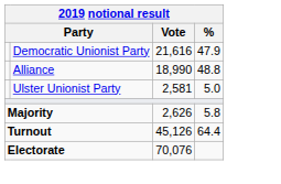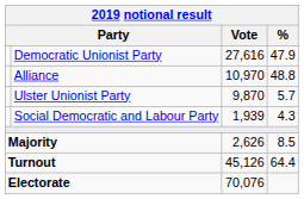Democratic Unionist Party | Vote: 21,616 -> 27,616
Alliance | Vote: 18,990 -> 10,970
Ulster Unionist Party | Vote: 2,581 -> 9,870
Ulster Unionist Party | %: 5.0 -> 5.7
+ row: Social Democratic and Labour Party | 1,939 | 4.3
Majority | %: 5.8 -> 8.5
